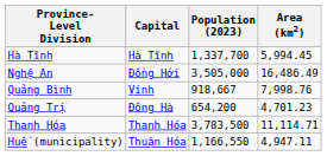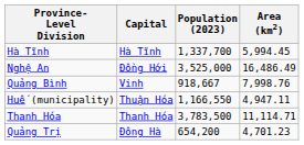Nghệ An | Population (2023): 3,505,000 -> 3,525,000
rows swapped: Quảng Trị <-> Huế (municipality)
